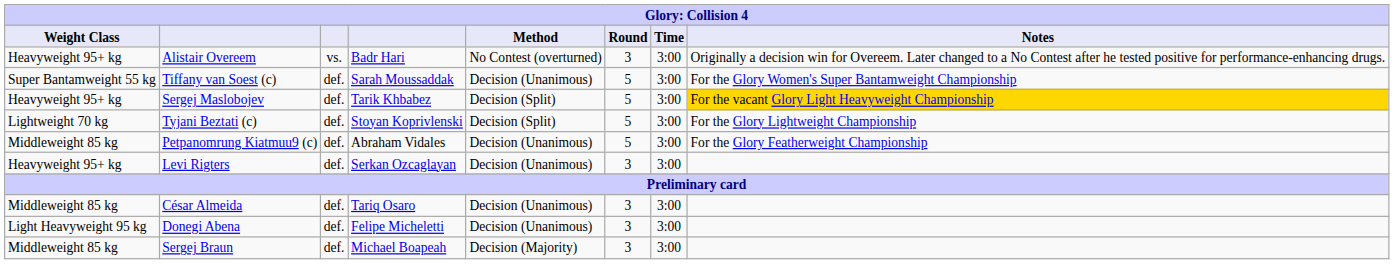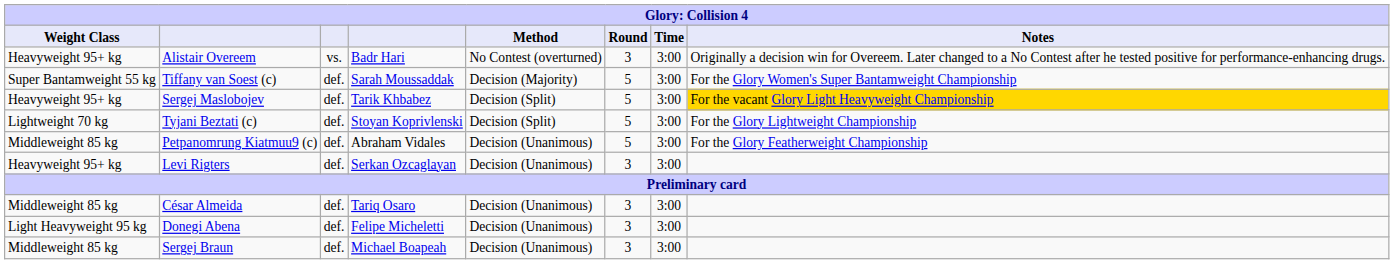Tiffany van Soest (c) | Method: Decision (Unanimous) -> Decision (Majority)
Sergej Braun | Method: Decision (Majority) -> Decision (Unanimous)
